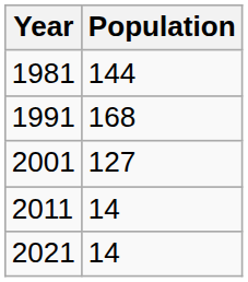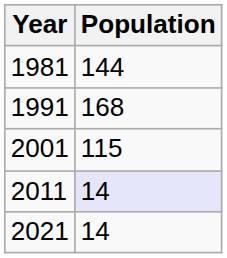2001 | Population: 127 -> 115
2011 | Population: no background -> lavender background
